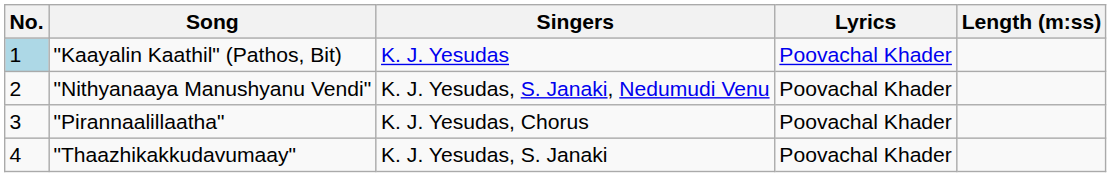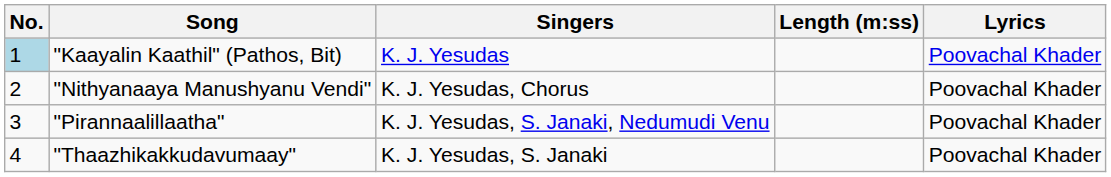columns swapped: Lyrics <-> Length (m:ss)
"Nithyanaaya Manushyanu Vendi" | Singers: K. J. Yesudas, S. Janaki, Nedumudi Venu -> K. J. Yesudas, Chorus
"Pirannaalillaatha" | Singers: K. J. Yesudas, Chorus -> K. J. Yesudas, S. Janaki, Nedumudi Venu
